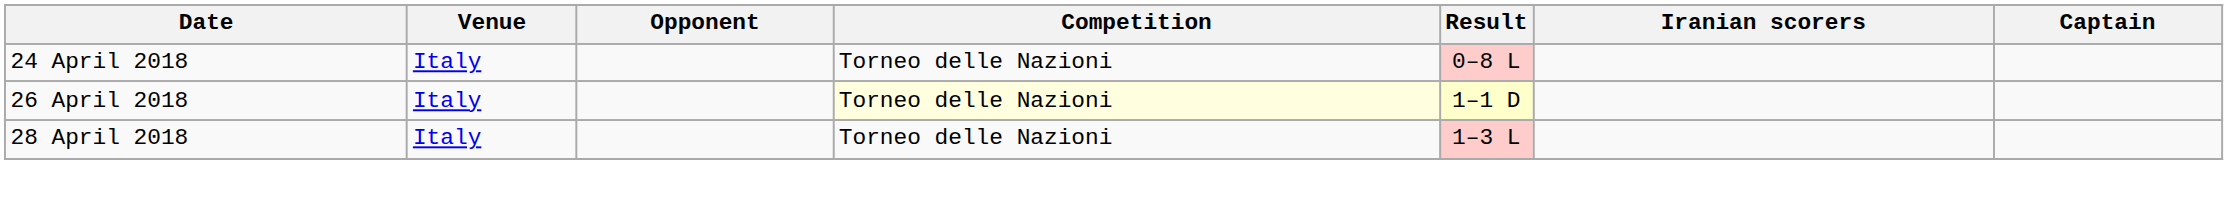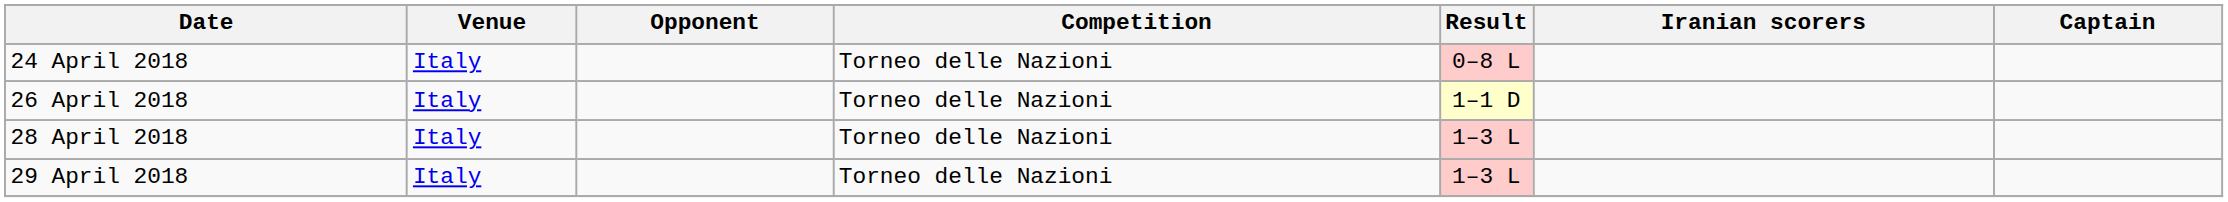26 April 2018 | Competition: lightyellow background -> no background
+ row: 29 April 2018 | Italy | Torneo delle Nazioni | 1–3 L
